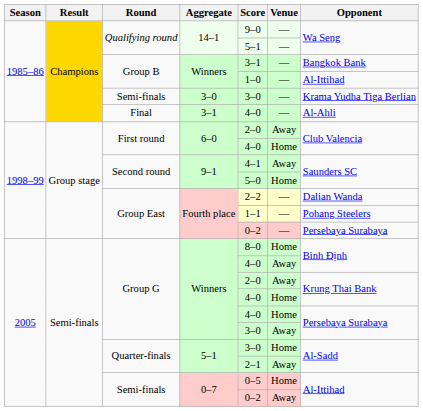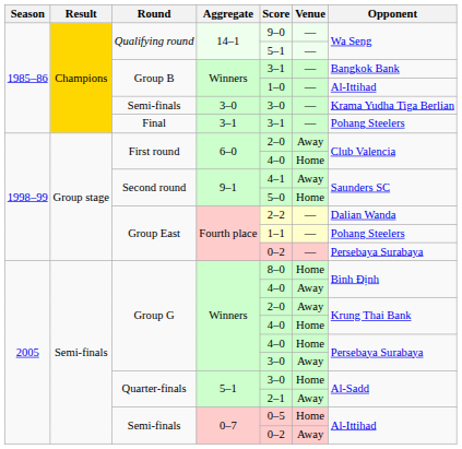Final | Score: 4–0 -> 3–1
Final | Opponent: Al-Ahli -> Pohang Steelers
